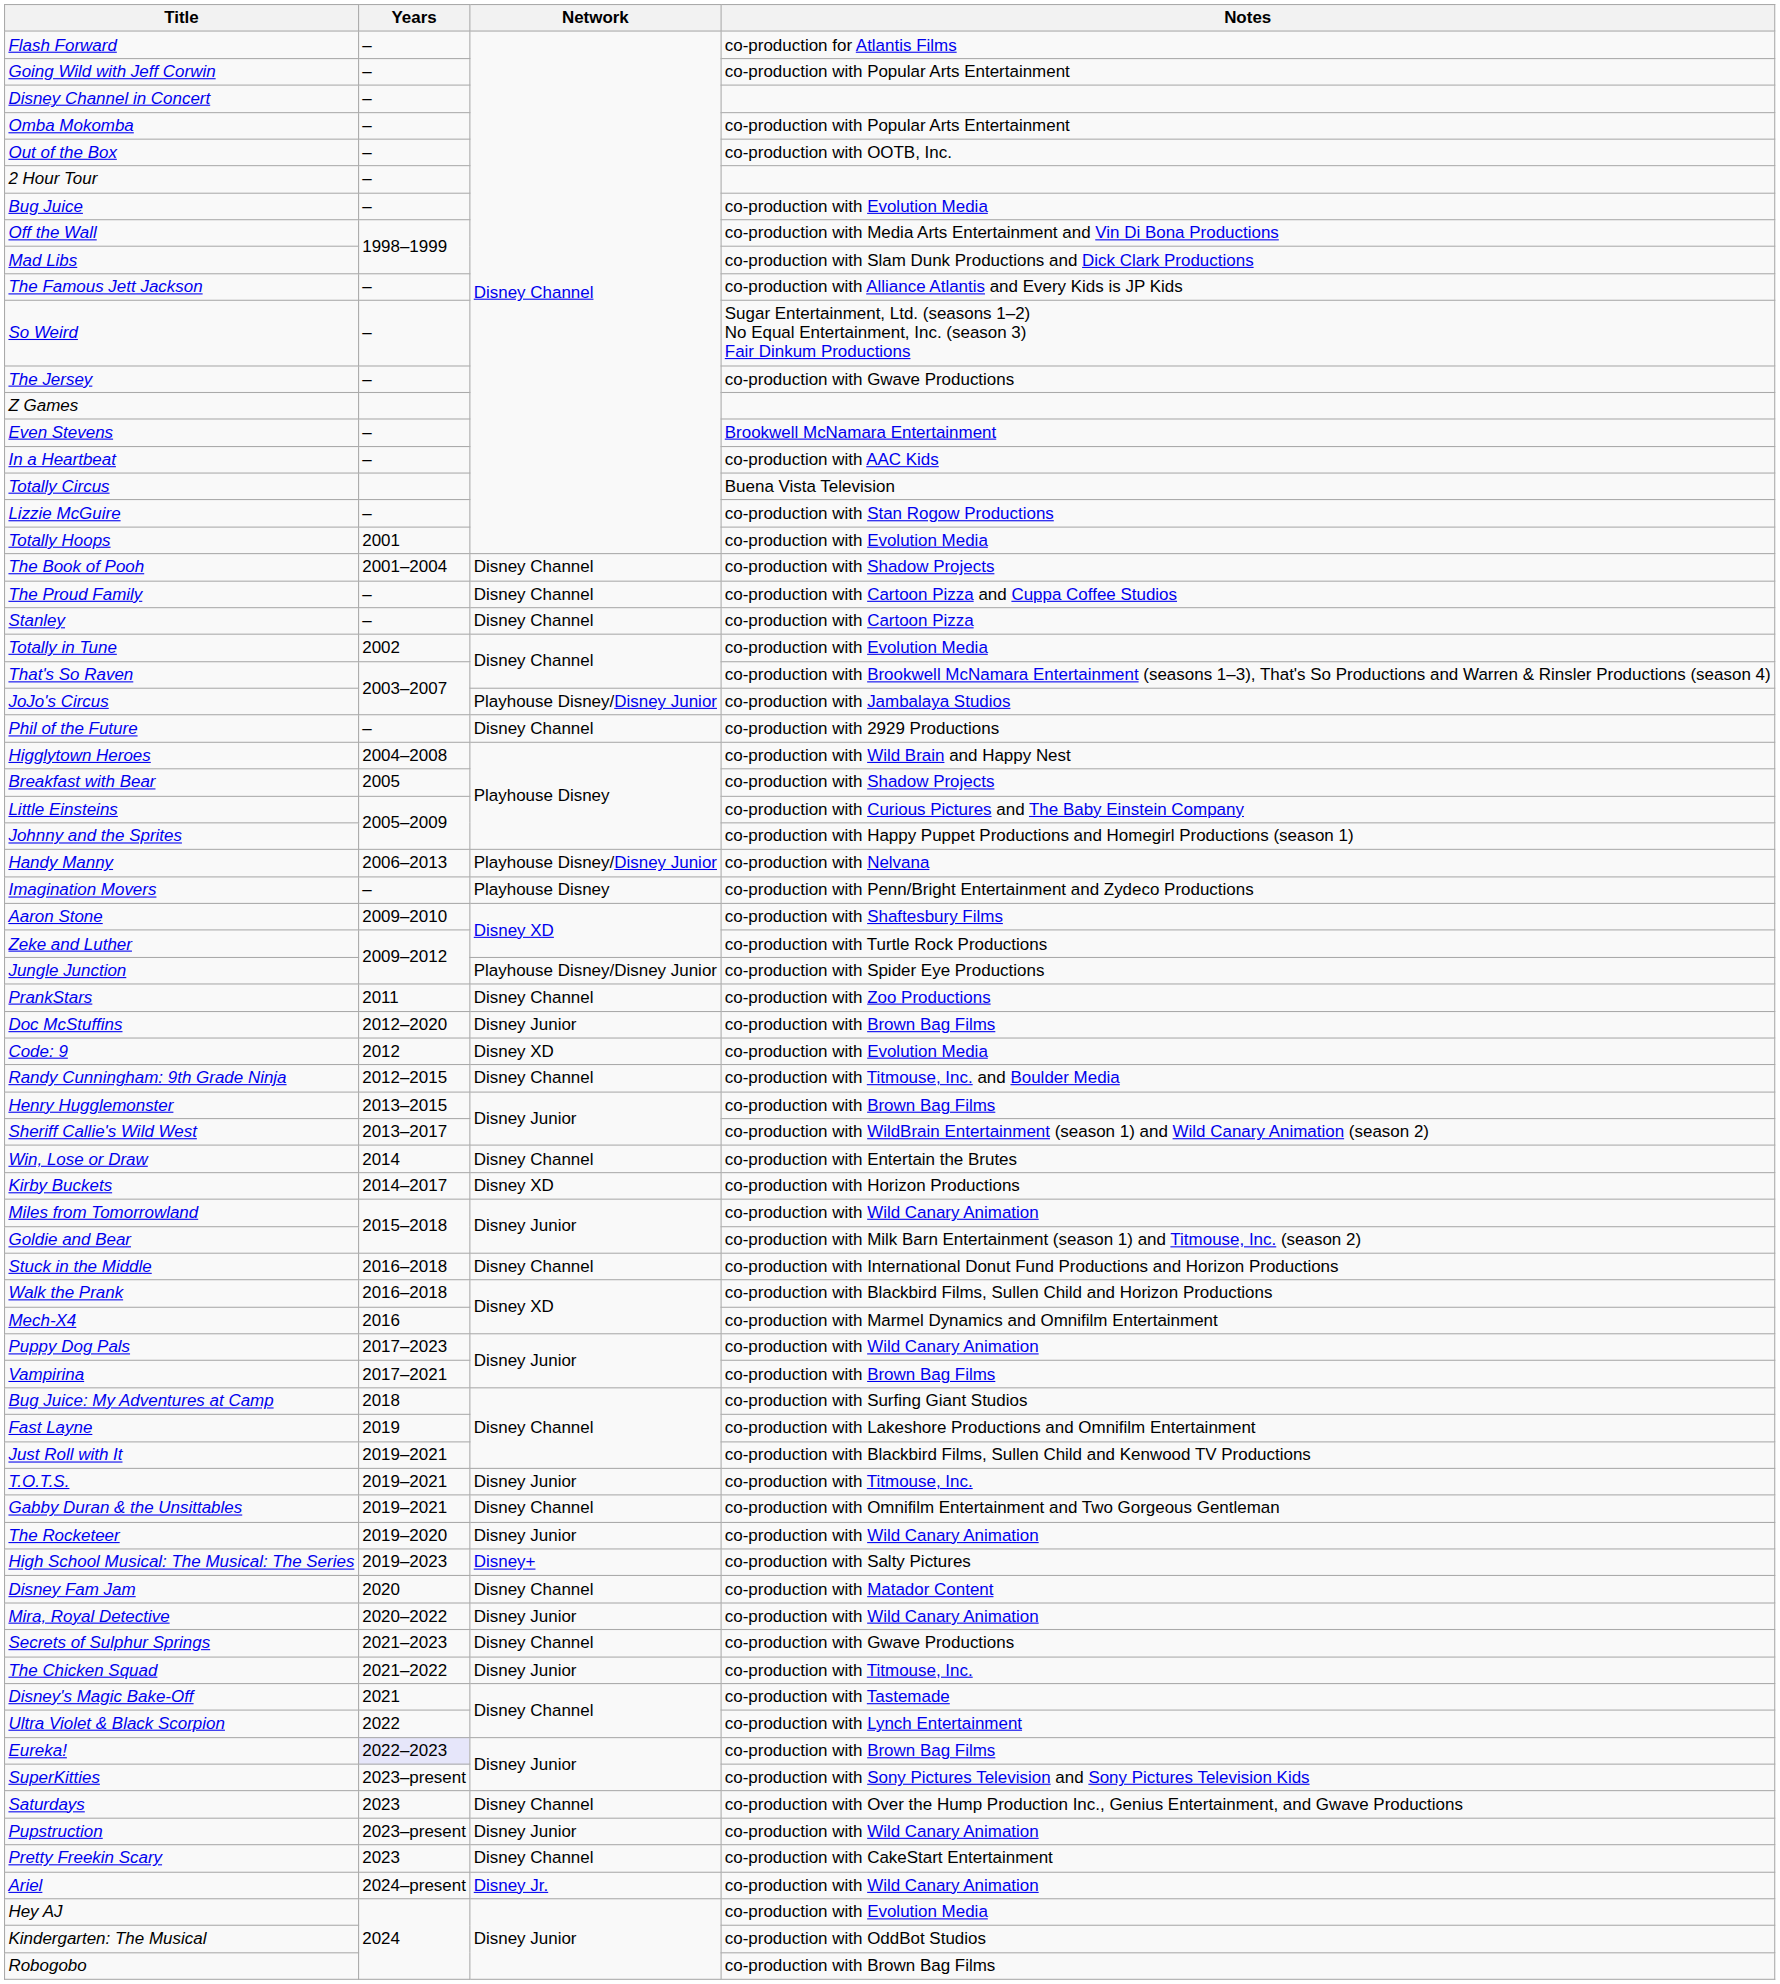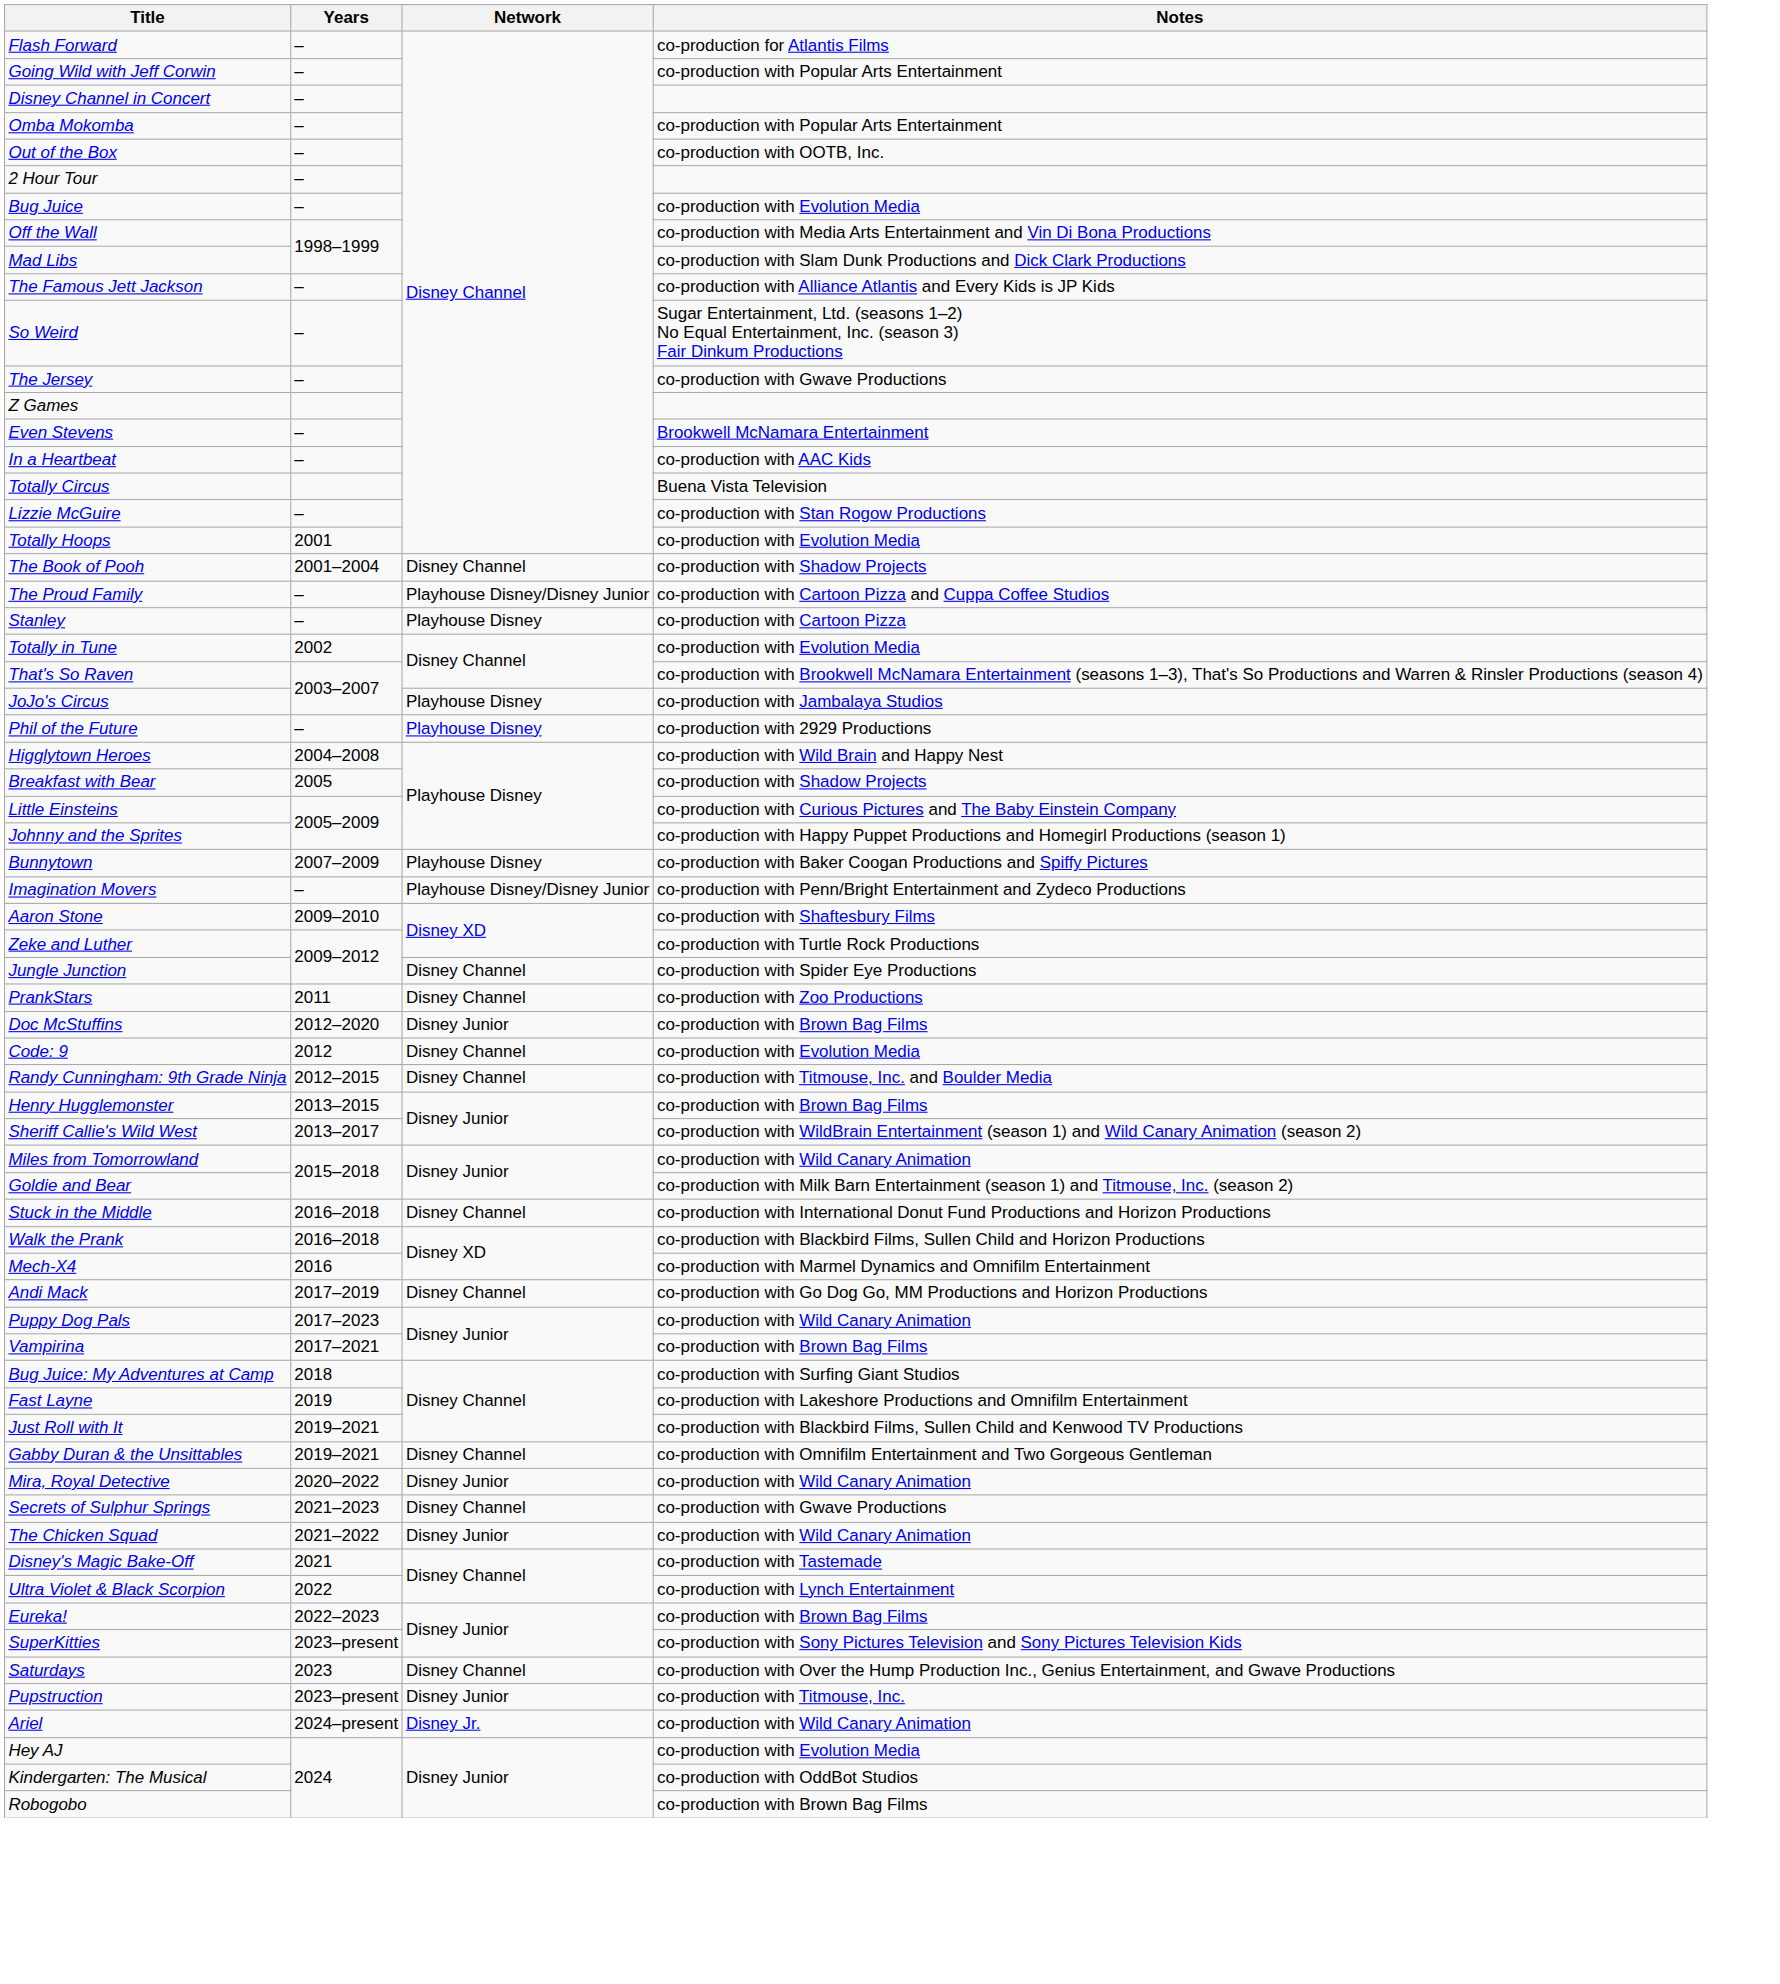The Proud Family | Network: Disney Channel -> Playhouse Disney/Disney Junior
Stanley | Network: Disney Channel -> Playhouse Disney
JoJo's Circus | Network: Playhouse Disney/Disney Junior -> Playhouse Disney
Phil of the Future | Network: Disney Channel -> Playhouse Disney
- row: Handy Manny | 2006–2013 | Playhouse Disney/Disney Junior | co-production with Nelvana
+ row: Bunnytown | 2007–2009 | Playhouse Disney | co-production with Baker Coogan Productions and Spiffy Pictures
Imagination Movers | Network: Playhouse Disney -> Playhouse Disney/Disney Junior
Jungle Junction | Network: Playhouse Disney/Disney Junior -> Disney Channel
Code: 9 | Network: Disney XD -> Disney Channel
- row: Win, Lose or Draw | 2014 | Disney Channel | co-production with Entertain the Brutes
- row: Kirby Buckets | 2014–2017 | Disney XD | co-production with Horizon Productions
+ row: Andi Mack | 2017–2019 | Disney Channel | co-production with Go Dog Go, MM Productions and Horizon Productions
- row: T.O.T.S. | 2019–2021 | Disney Junior | co-production with Titmouse, Inc.
- row: The Rocketeer | 2019–2020 | Disney Junior | co-production with Wild Canary Animation
- row: High School Musical: The Musical: The Series | 2019–2023 | Disney+ | co-production with Salty Pictures
- row: Disney Fam Jam | 2020 | Disney Channel | co-production with Matador Content
The Chicken Squad | Notes: co-production with Titmouse, Inc. -> co-production with Wild Canary Animation
Eureka! | Years: lavender background -> no background
Pupstruction | Notes: co-production with Wild Canary Animation -> co-production with Titmouse, Inc.
- row: Pretty Freekin Scary | 2023 | Disney Channel | co-production with CakeStart Entertainment
